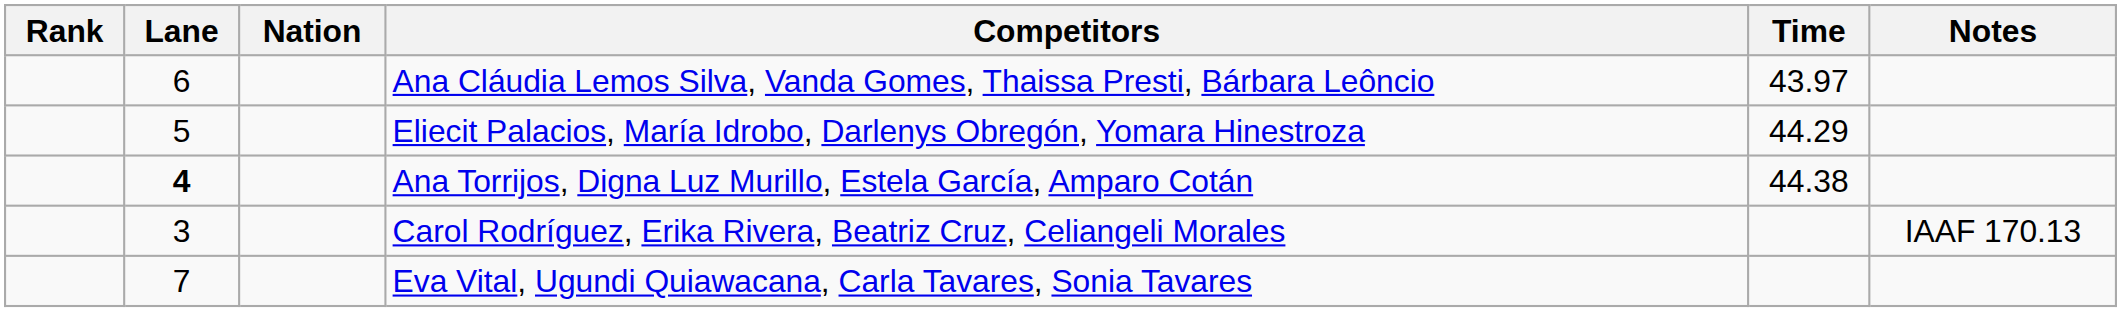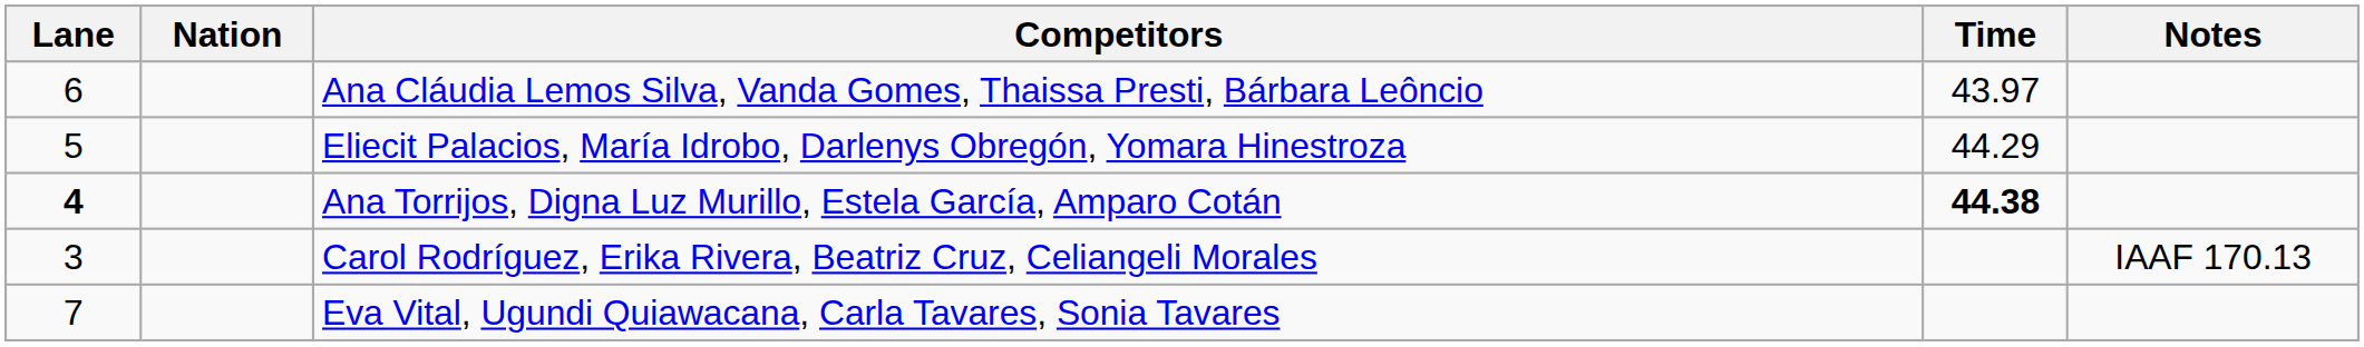- column: Rank
Ana Torrijos, Digna Luz Murillo, Estela García, Amparo Cotán | Time: normal -> bold
